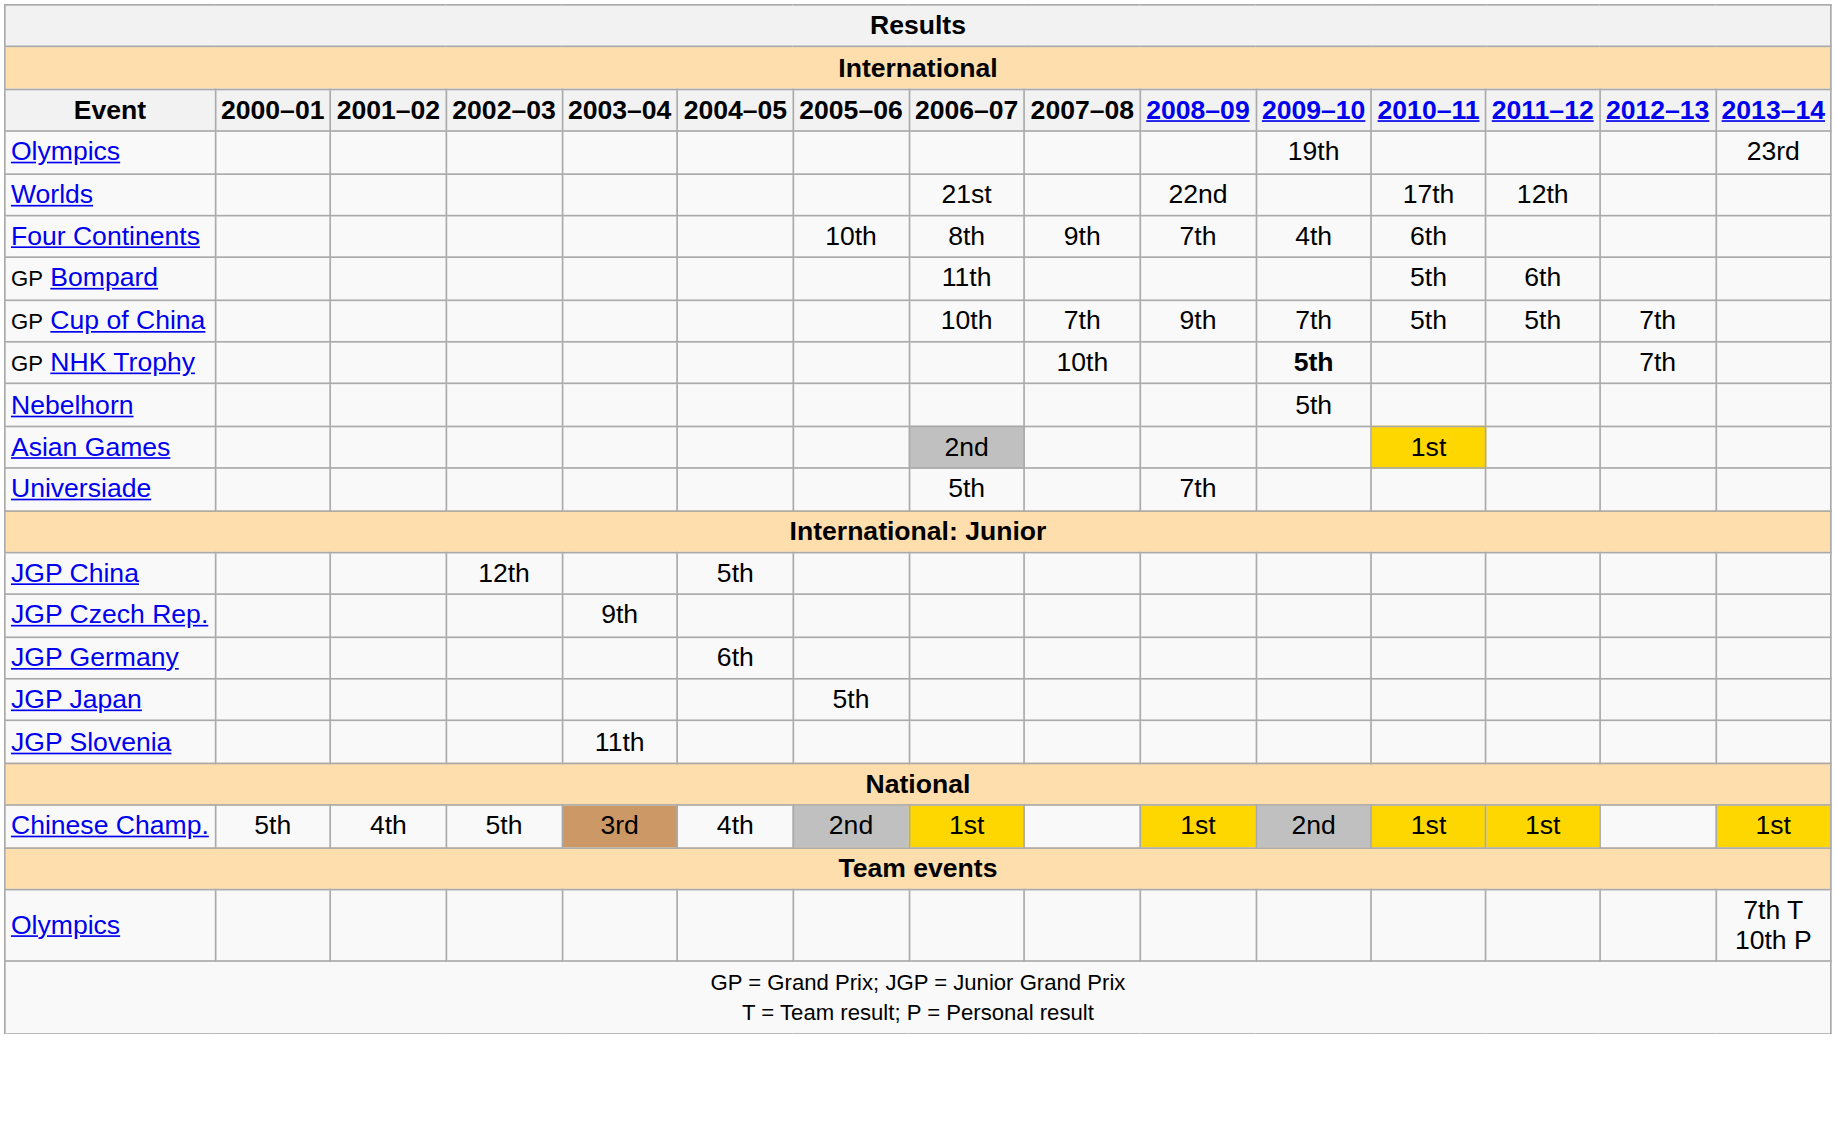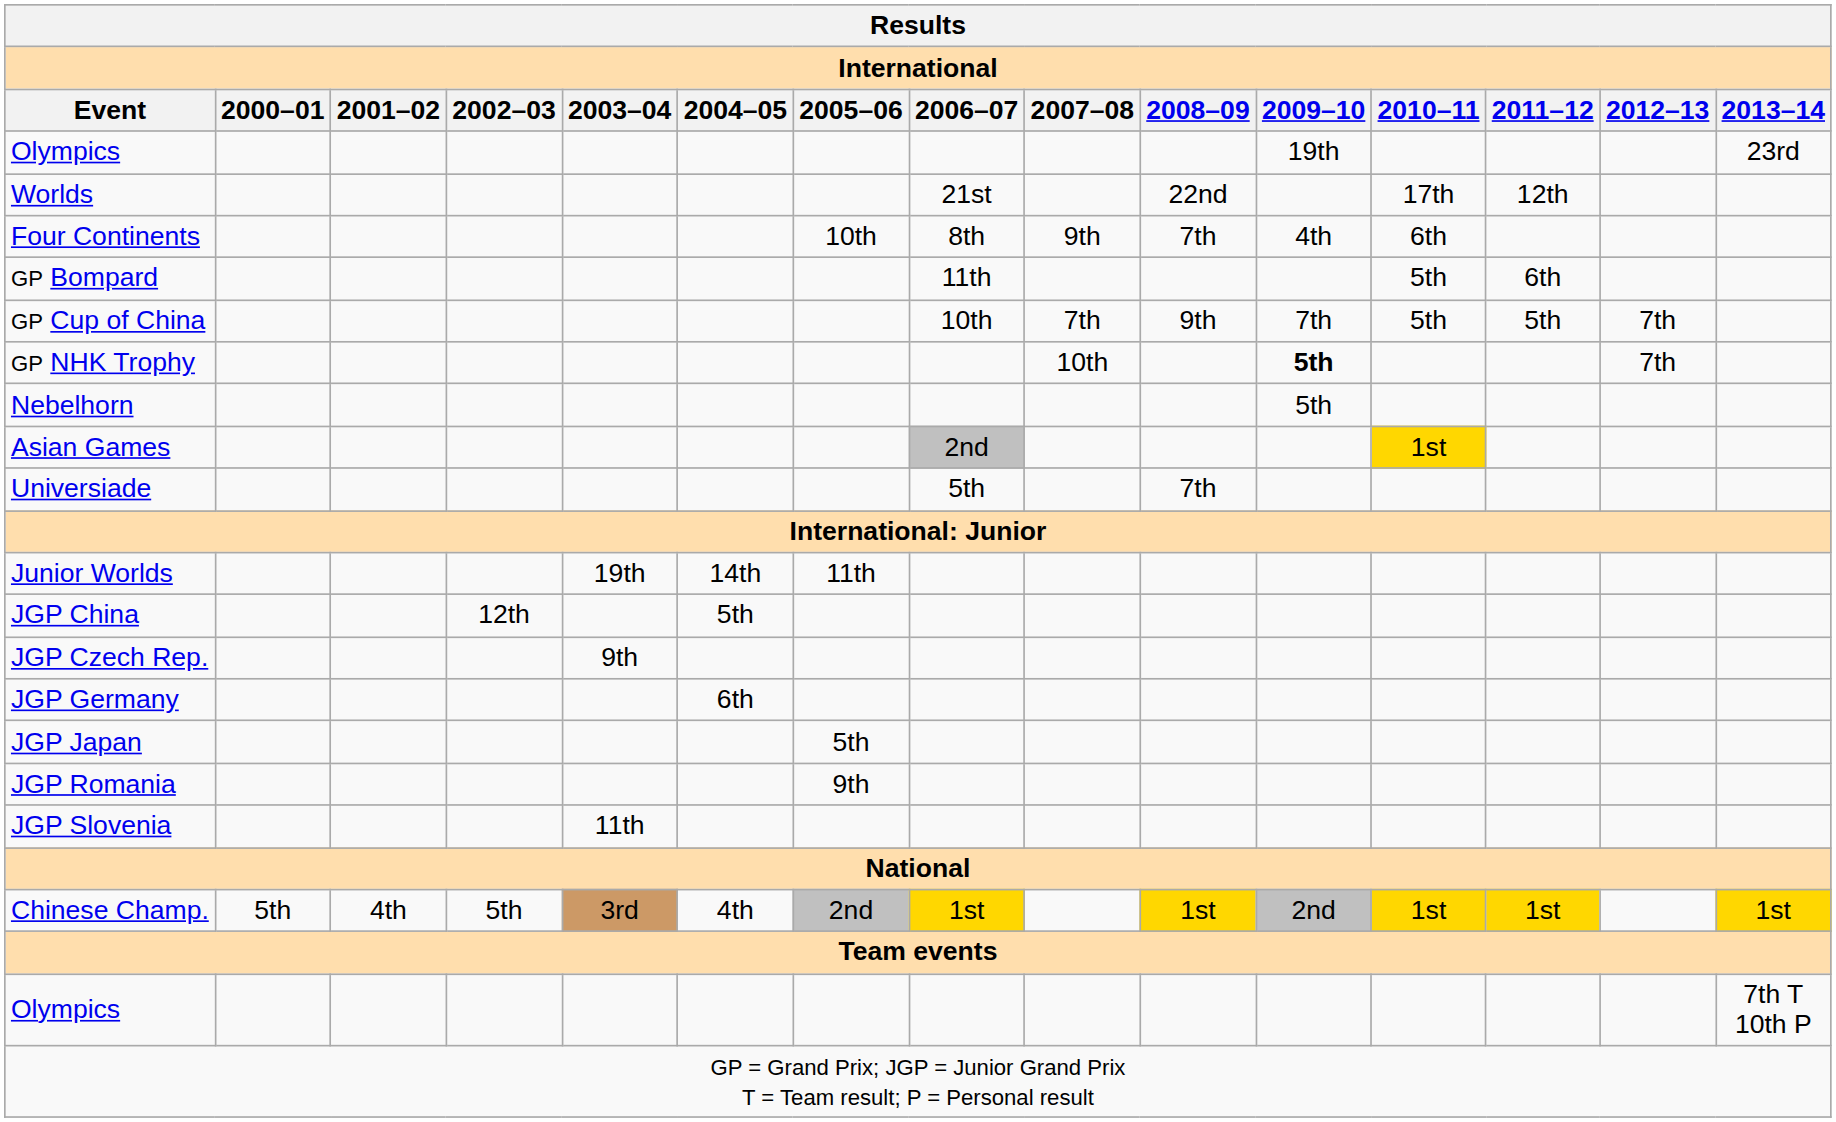+ row: Junior Worlds | 19th | 14th | 11th
+ row: JGP Romania | 9th
